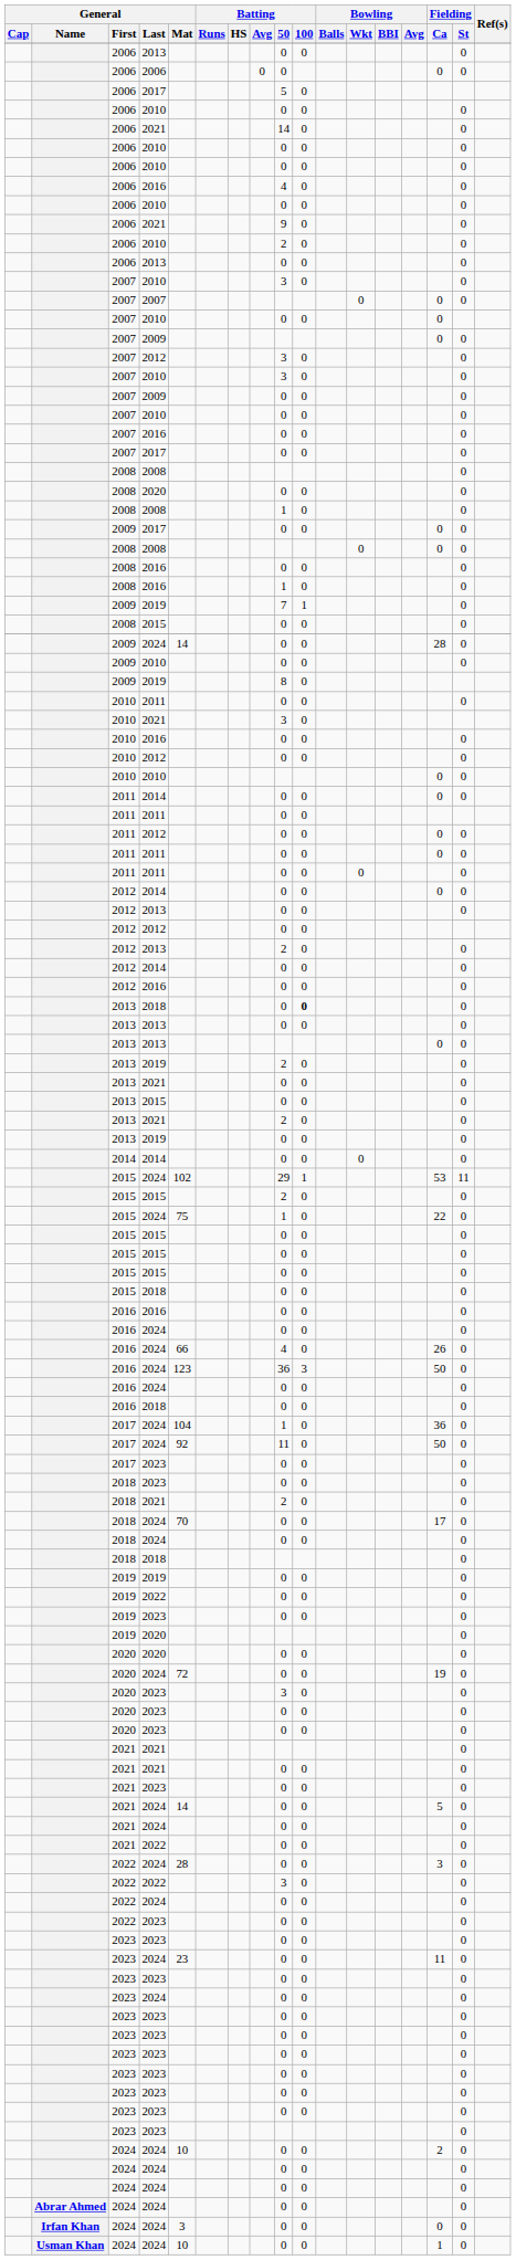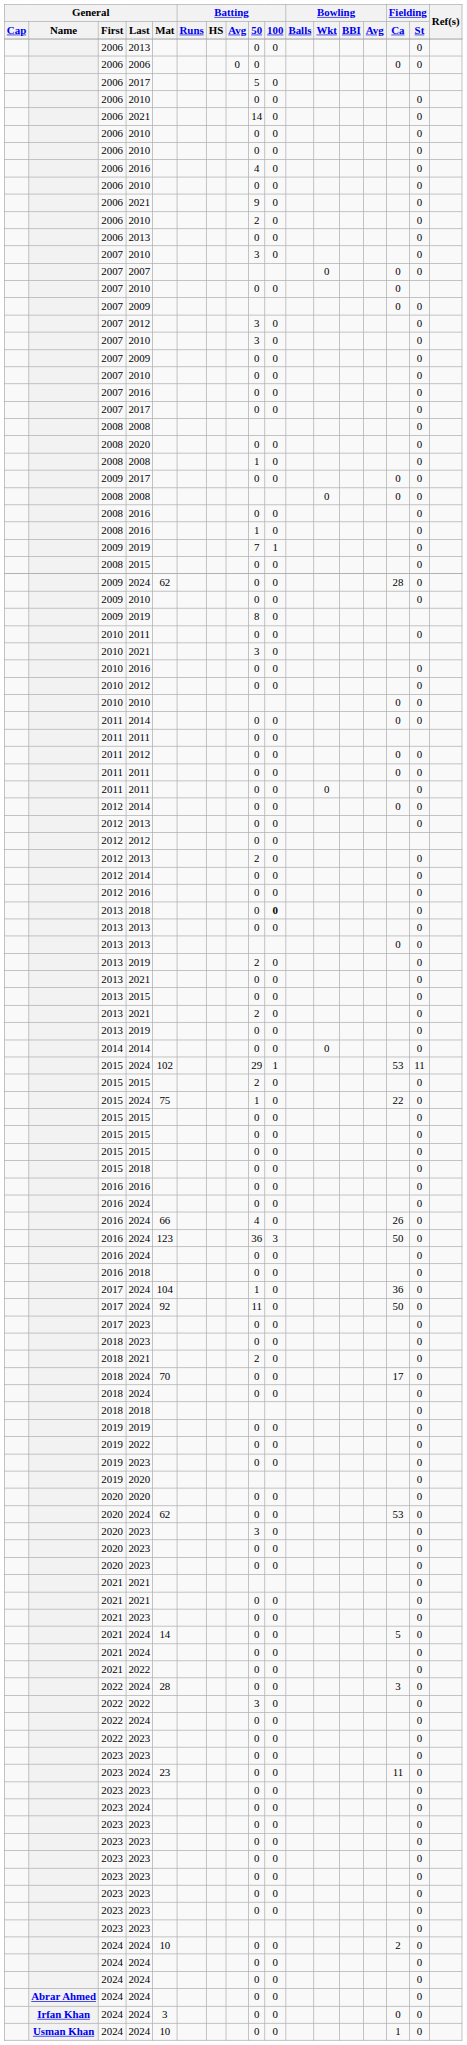2009 / 2024 | General / Mat: 14 -> 62
2020 / 2024 | General / Mat: 72 -> 62
2020 / 2024 | Fielding / Ca: 19 -> 53
